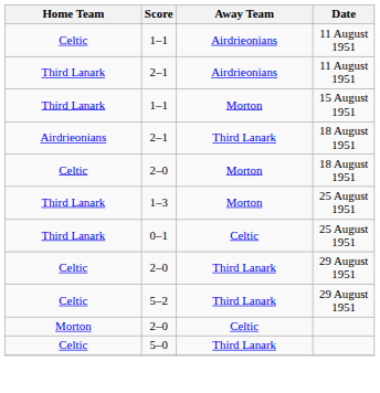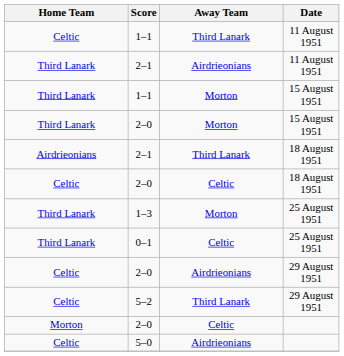1–1 / 11 August 1951 | Away Team: Airdrieonians -> Third Lanark
+ row: Third Lanark | 2–0 | Morton | 15 August 1951
2–0 / 18 August 1951 | Away Team: Morton -> Celtic
2–0 / 29 August 1951 | Away Team: Third Lanark -> Airdrieonians
5–0 | Away Team: Third Lanark -> Airdrieonians
